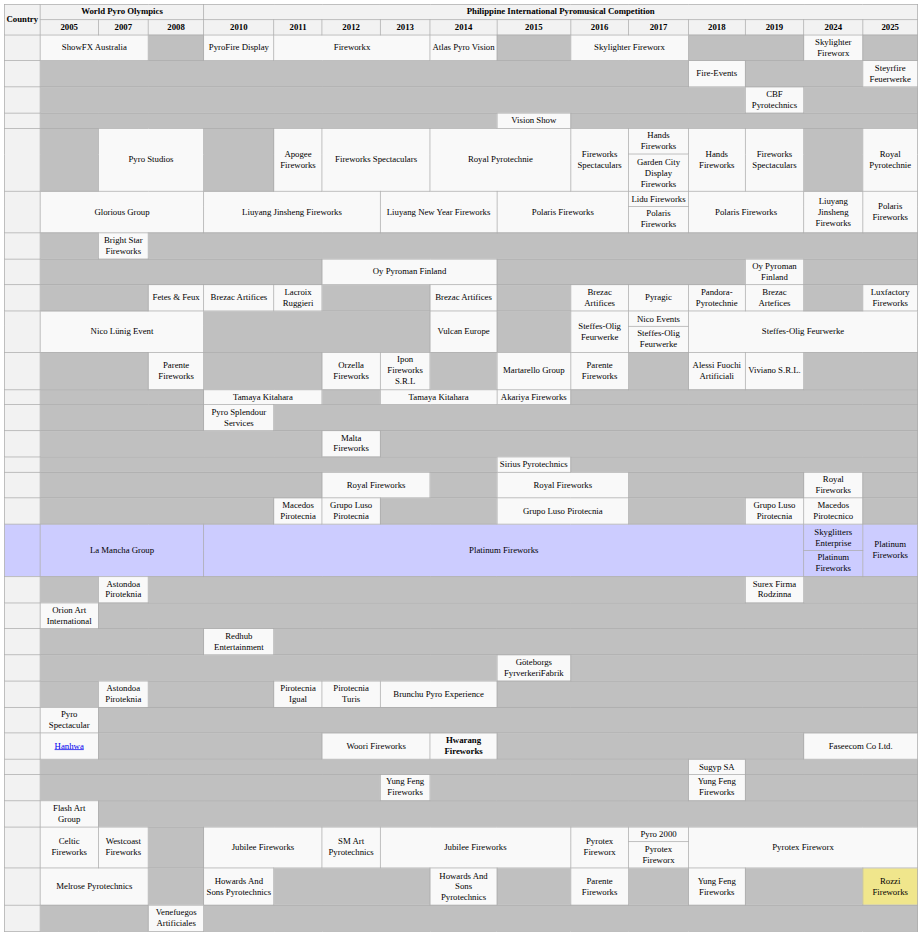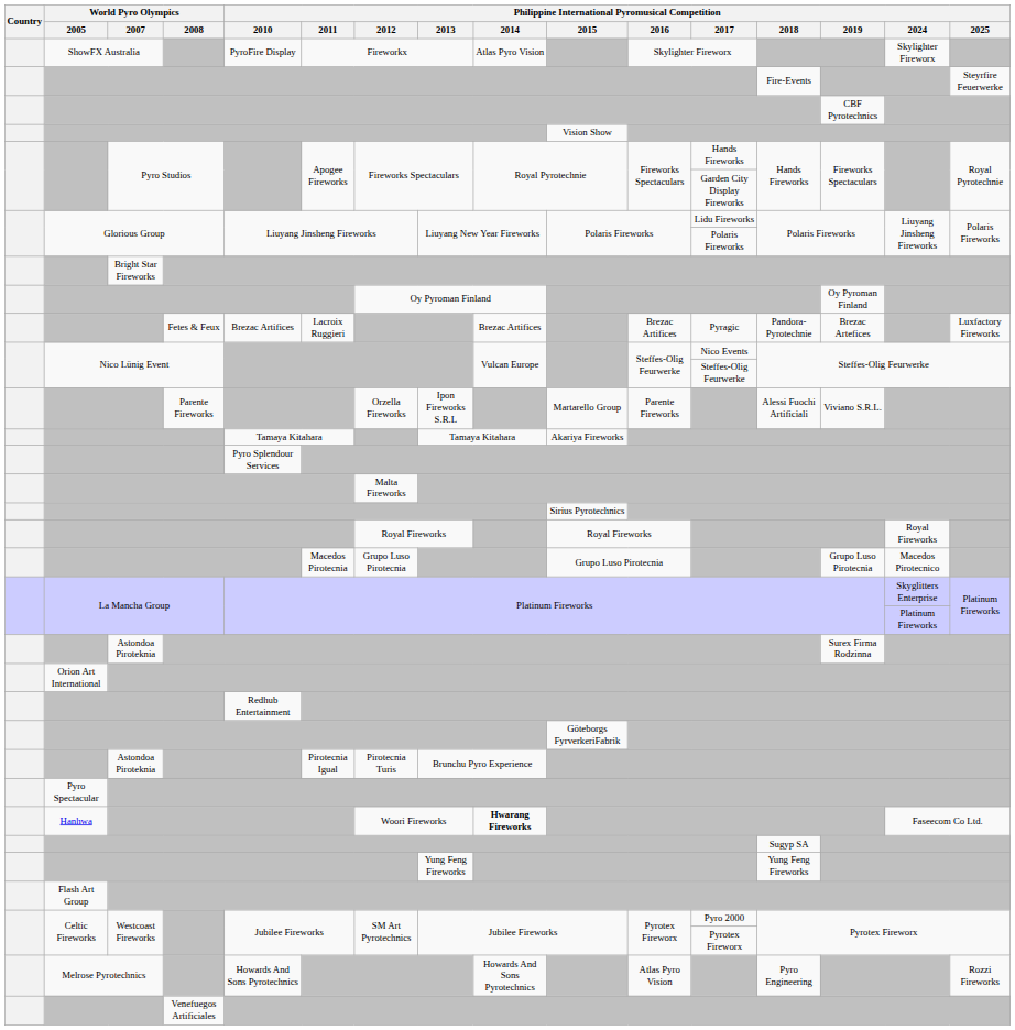Melrose Pyrotechnics | Philippine International Pyromusical Competition / 2016: Parente Fireworks -> Atlas Pyro Vision
Melrose Pyrotechnics | Philippine International Pyromusical Competition / 2018: Yung Feng Fireworks -> Pyro Engineering
Melrose Pyrotechnics | Philippine International Pyromusical Competition / 2025: khaki background -> no background
